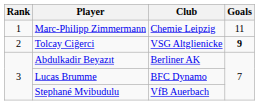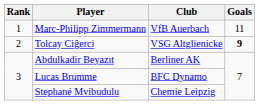Marc-Philipp Zimmermann | Club: Chemie Leipzig -> VfB Auerbach
Stephané Mvibudulu | Club: VfB Auerbach -> Chemie Leipzig
